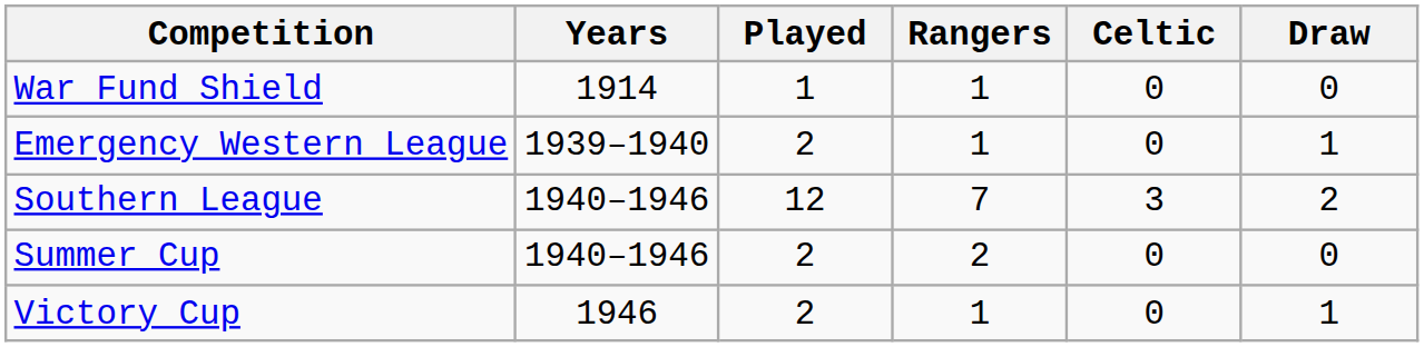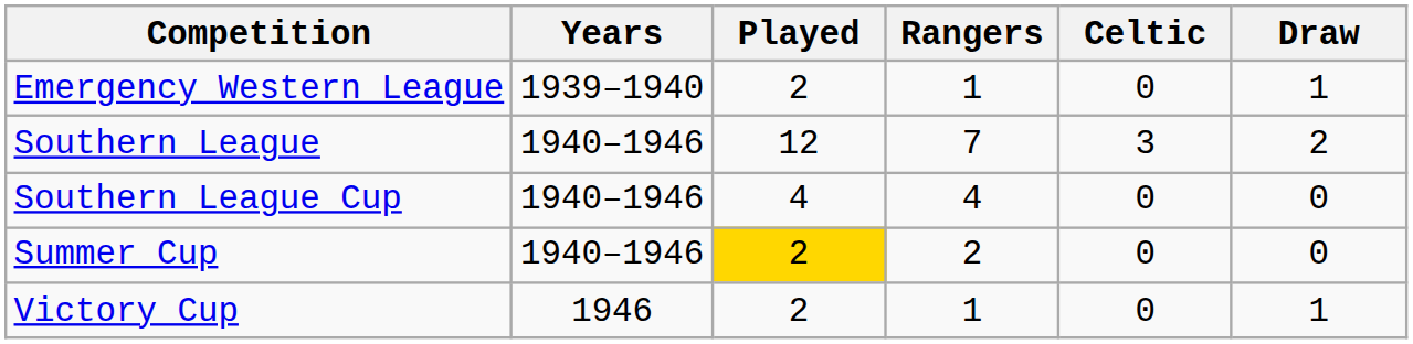- row: War Fund Shield | 1914 | 1 | 1 | 0 | 0
+ row: Southern League Cup | 1940–1946 | 4 | 4 | 0 | 0
Summer Cup | Played: no background -> gold background
